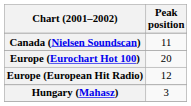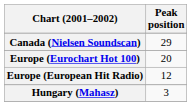Canada (Nielsen Soundscan) | Peak position: 11 -> 29
